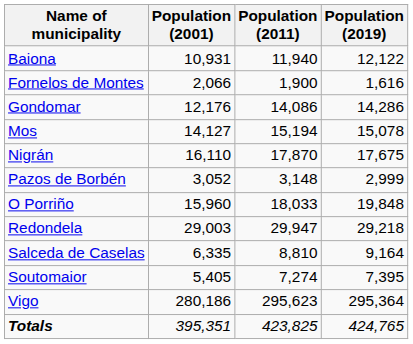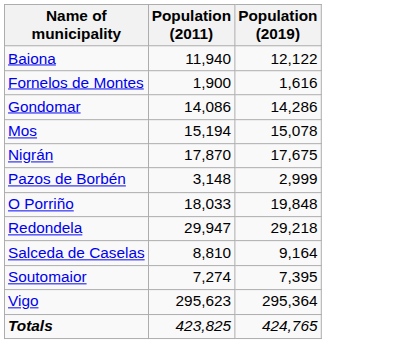- column: Population (2001) | 10,931 | 2,066 | 12,176 | 14,127 | 16,110 | 3,052 | 15,960 | 29,003 | 6,335 | 5,405 | 280,186 | 395,351
